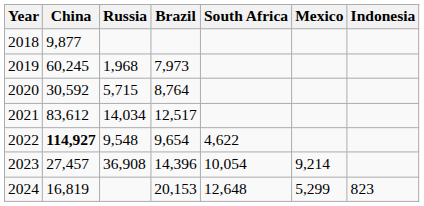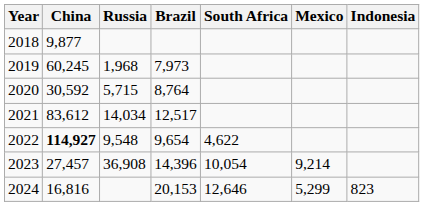2024 | China: 16,819 -> 16,816
2024 | South Africa: 12,648 -> 12,646
